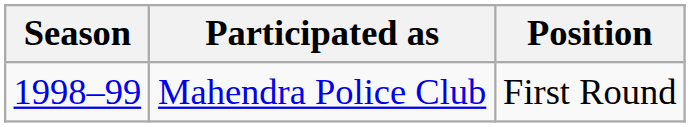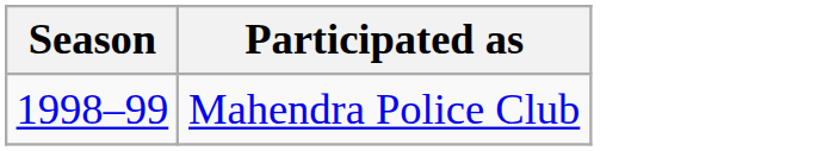- column: Position | First Round
